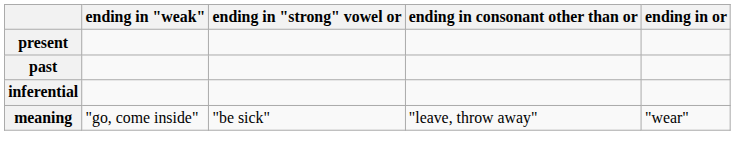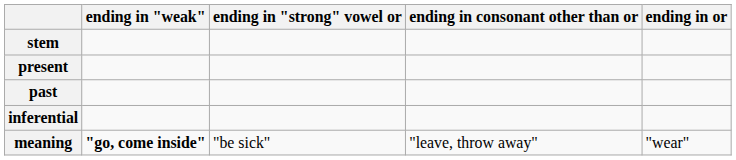+ row: stem
meaning | ending in "weak": normal -> bold
